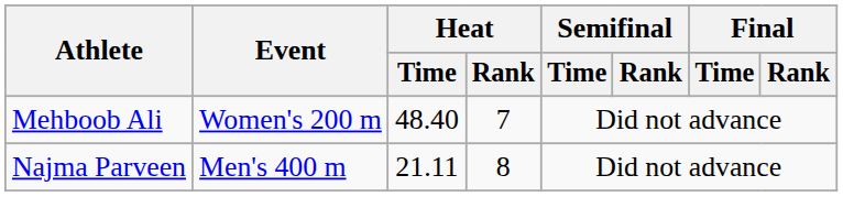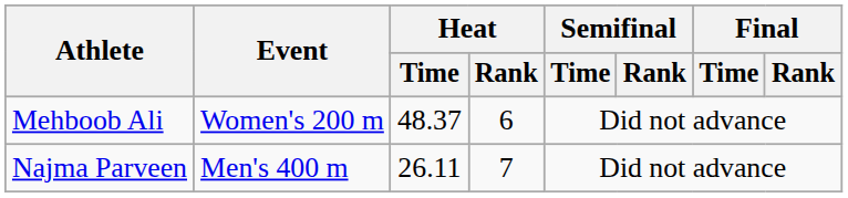Mehboob Ali | Heat / Time: 48.40 -> 48.37
Mehboob Ali | Heat / Rank: 7 -> 6
Najma Parveen | Heat / Time: 21.11 -> 26.11
Najma Parveen | Heat / Rank: 8 -> 7
